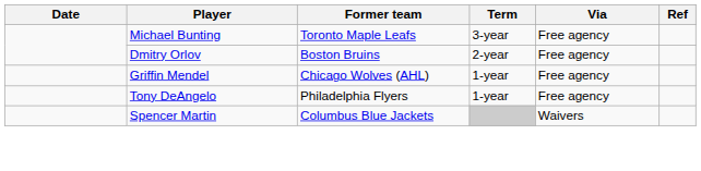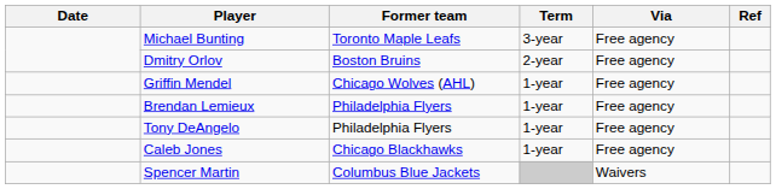+ row: Brendan Lemieux | Philadelphia Flyers | 1-year | Free agency
+ row: Caleb Jones | Chicago Blackhawks | 1-year | Free agency
